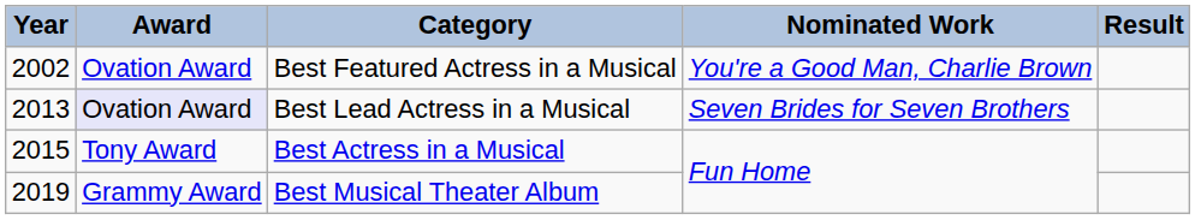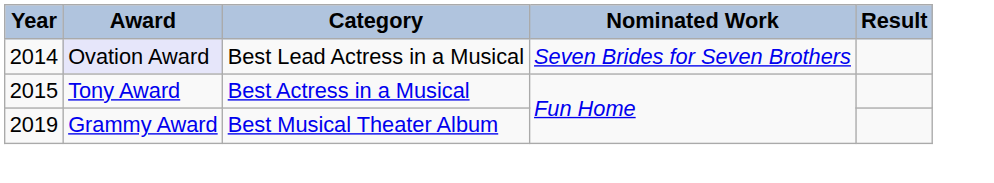- row: 2002 | Ovation Award | Best Featured Actress in a Musical | You're a Good Man, Charlie Brown
Best Lead Actress in a Musical | Year: 2013 -> 2014
